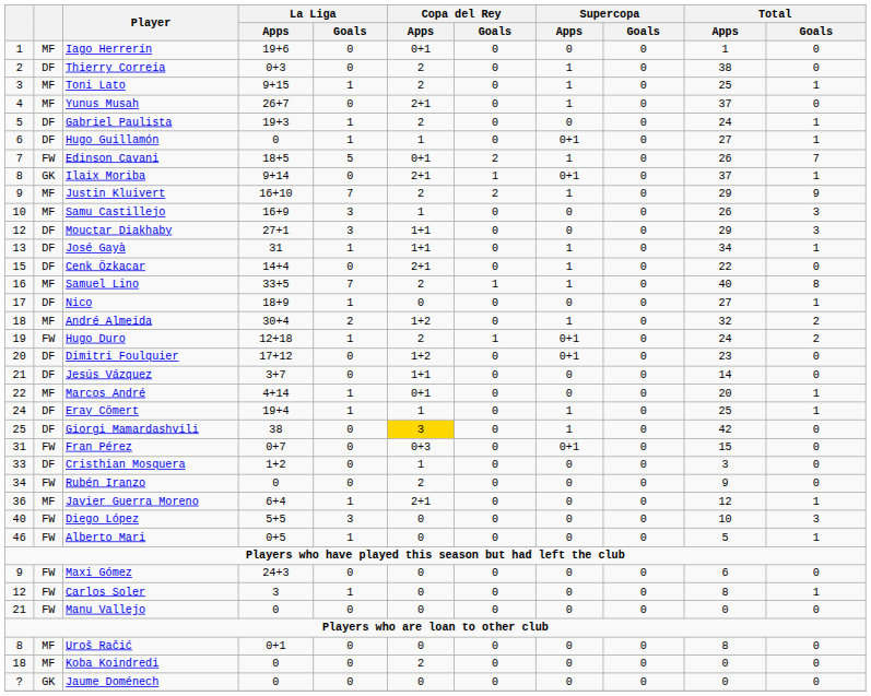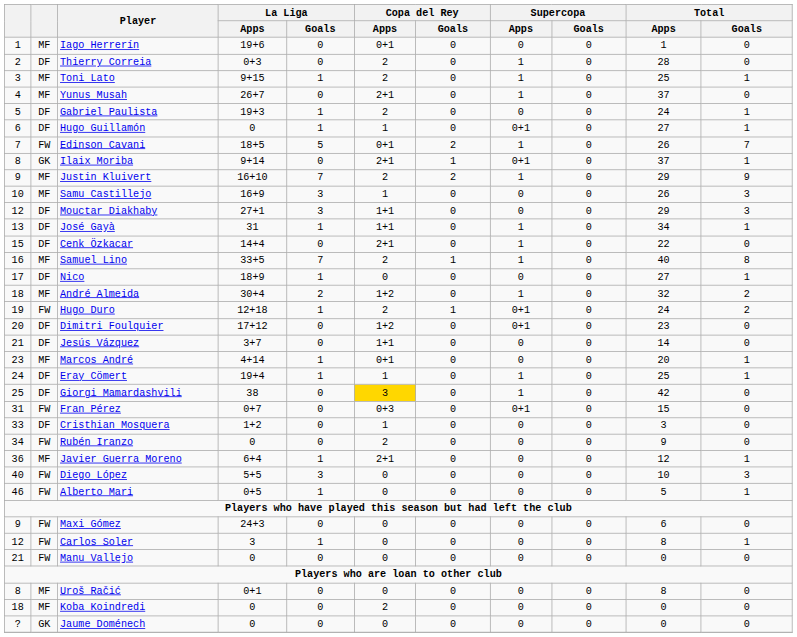Thierry Correia | Total / Apps: 38 -> 28
Marcos André | column 1: 22 -> 23
